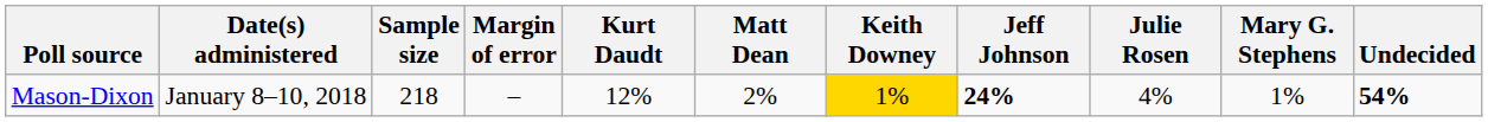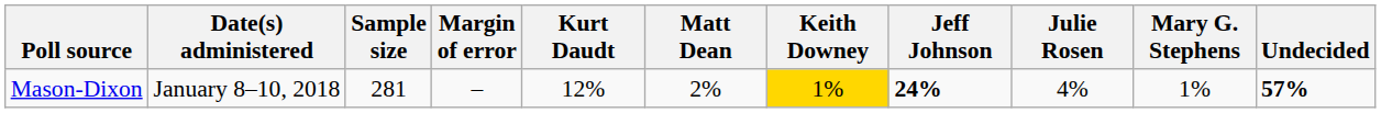Mason-Dixon | Sample size: 218 -> 281
Mason-Dixon | Undecided: 54% -> 57%
